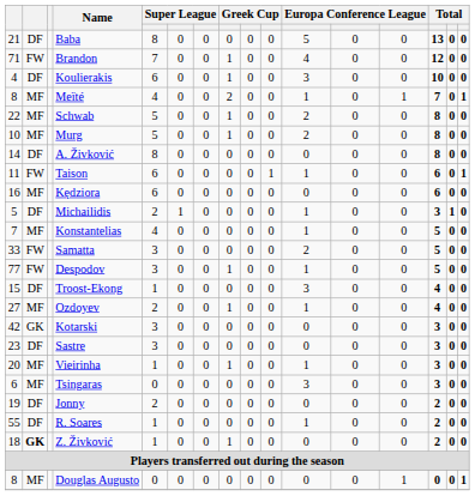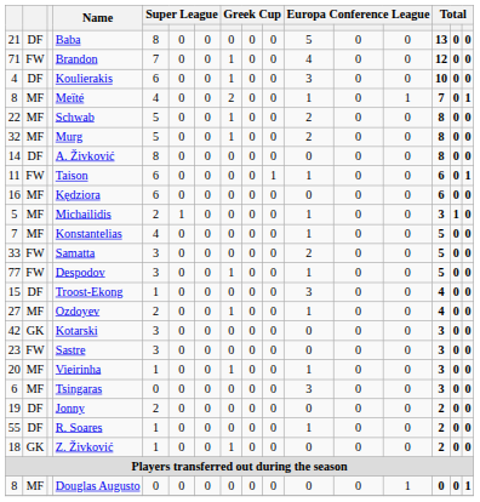Murg | column 1: 10 -> 32
Michailidis | column 2: DF -> MF
Sastre | column 2: DF -> FW
Z. Živković | column 2: bold -> normal
